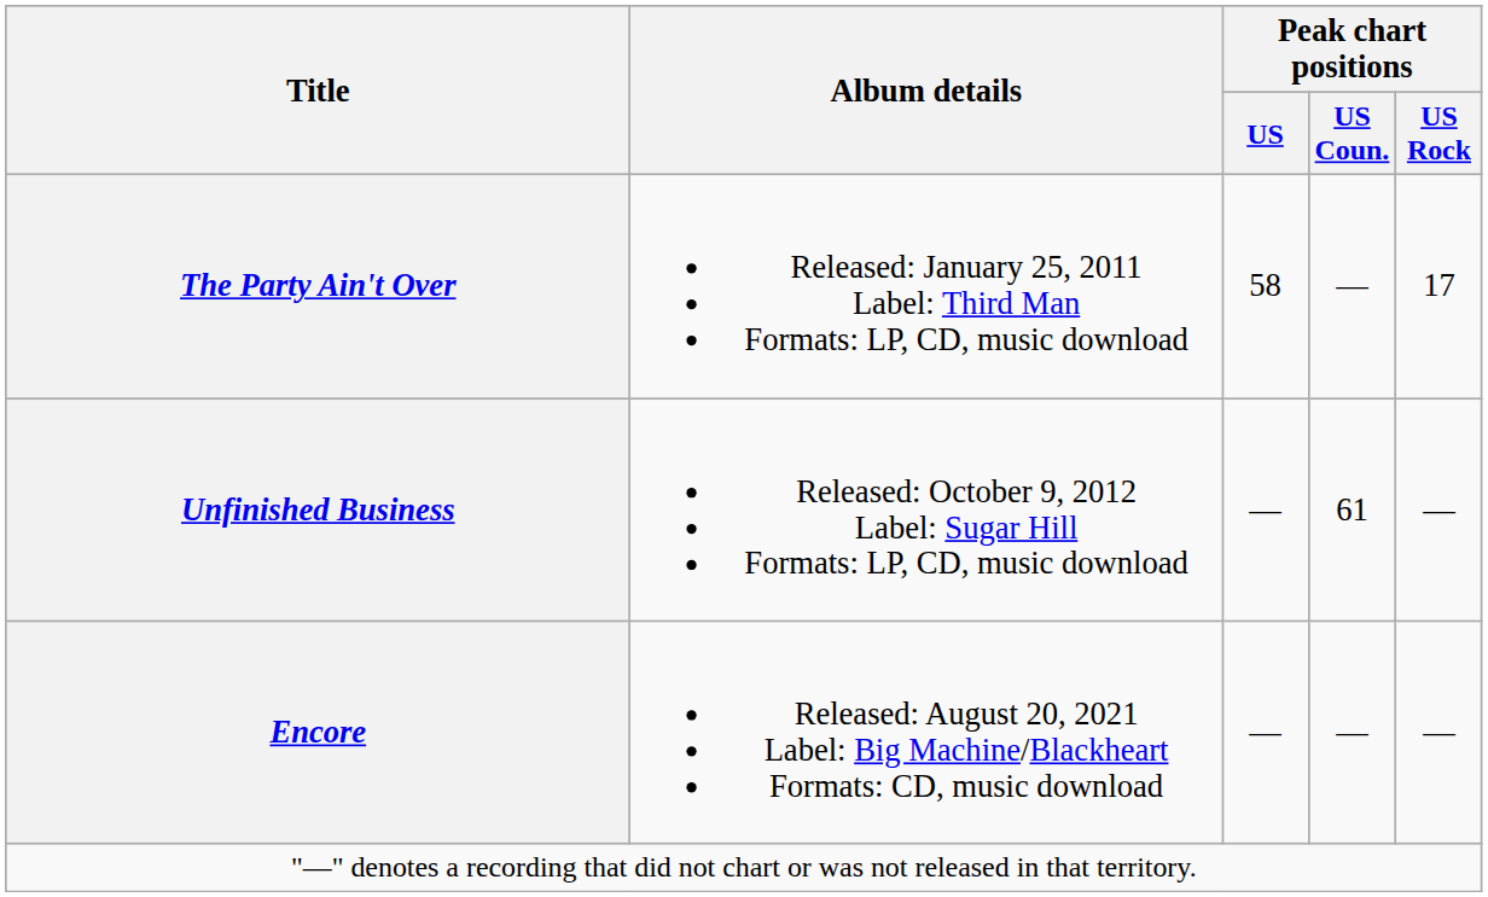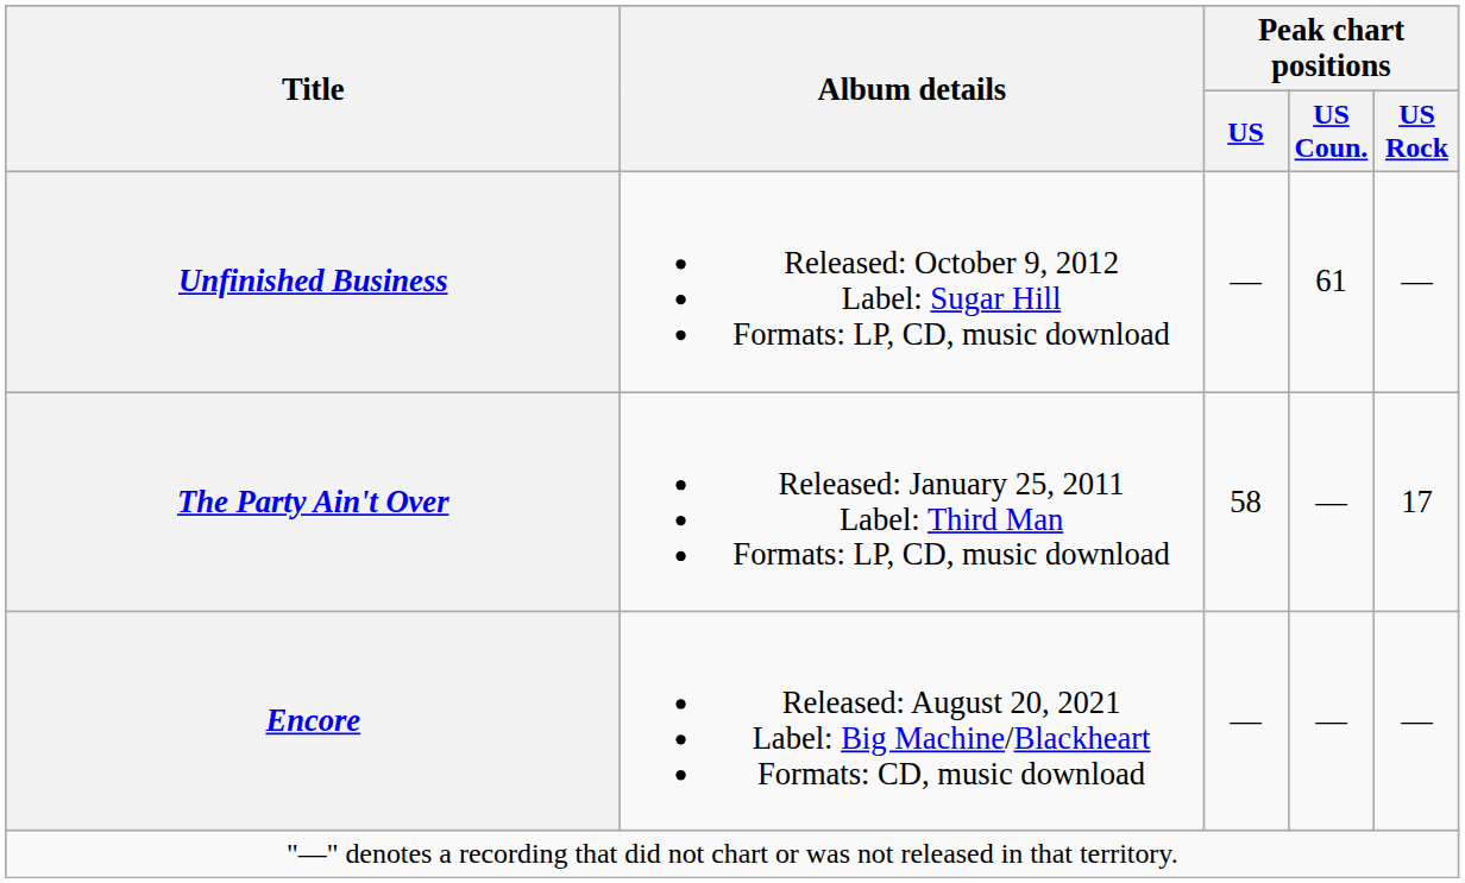rows swapped: The Party Ain't Over <-> Unfinished Business
